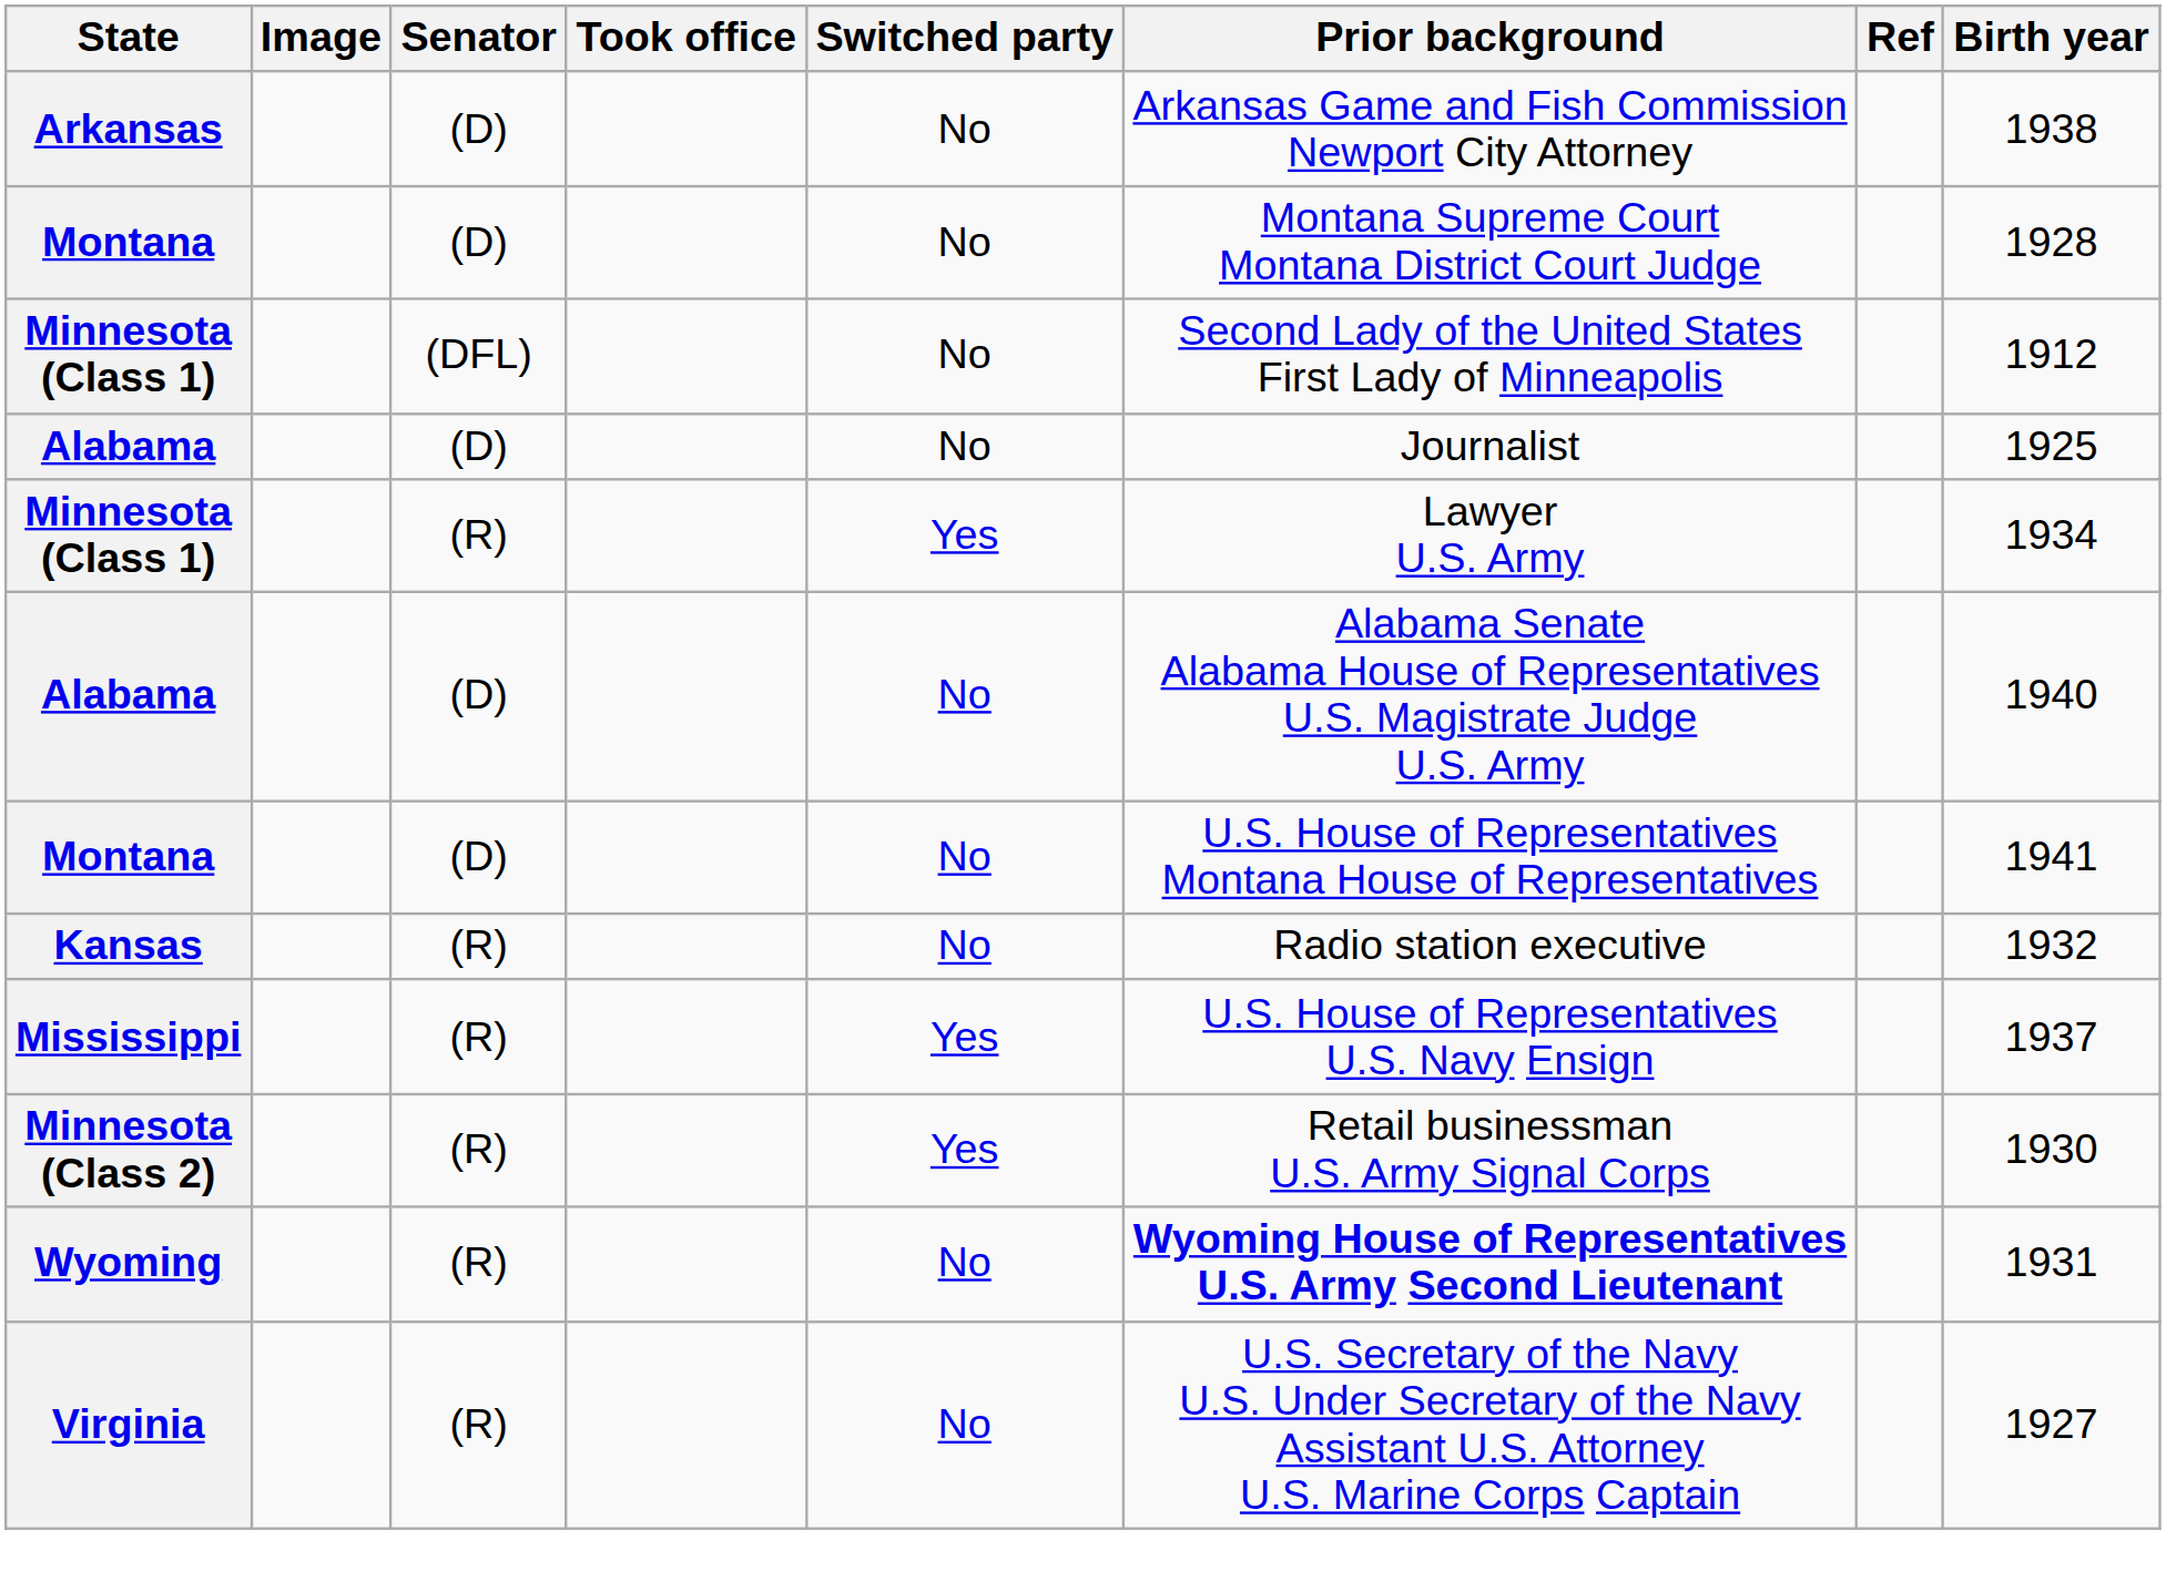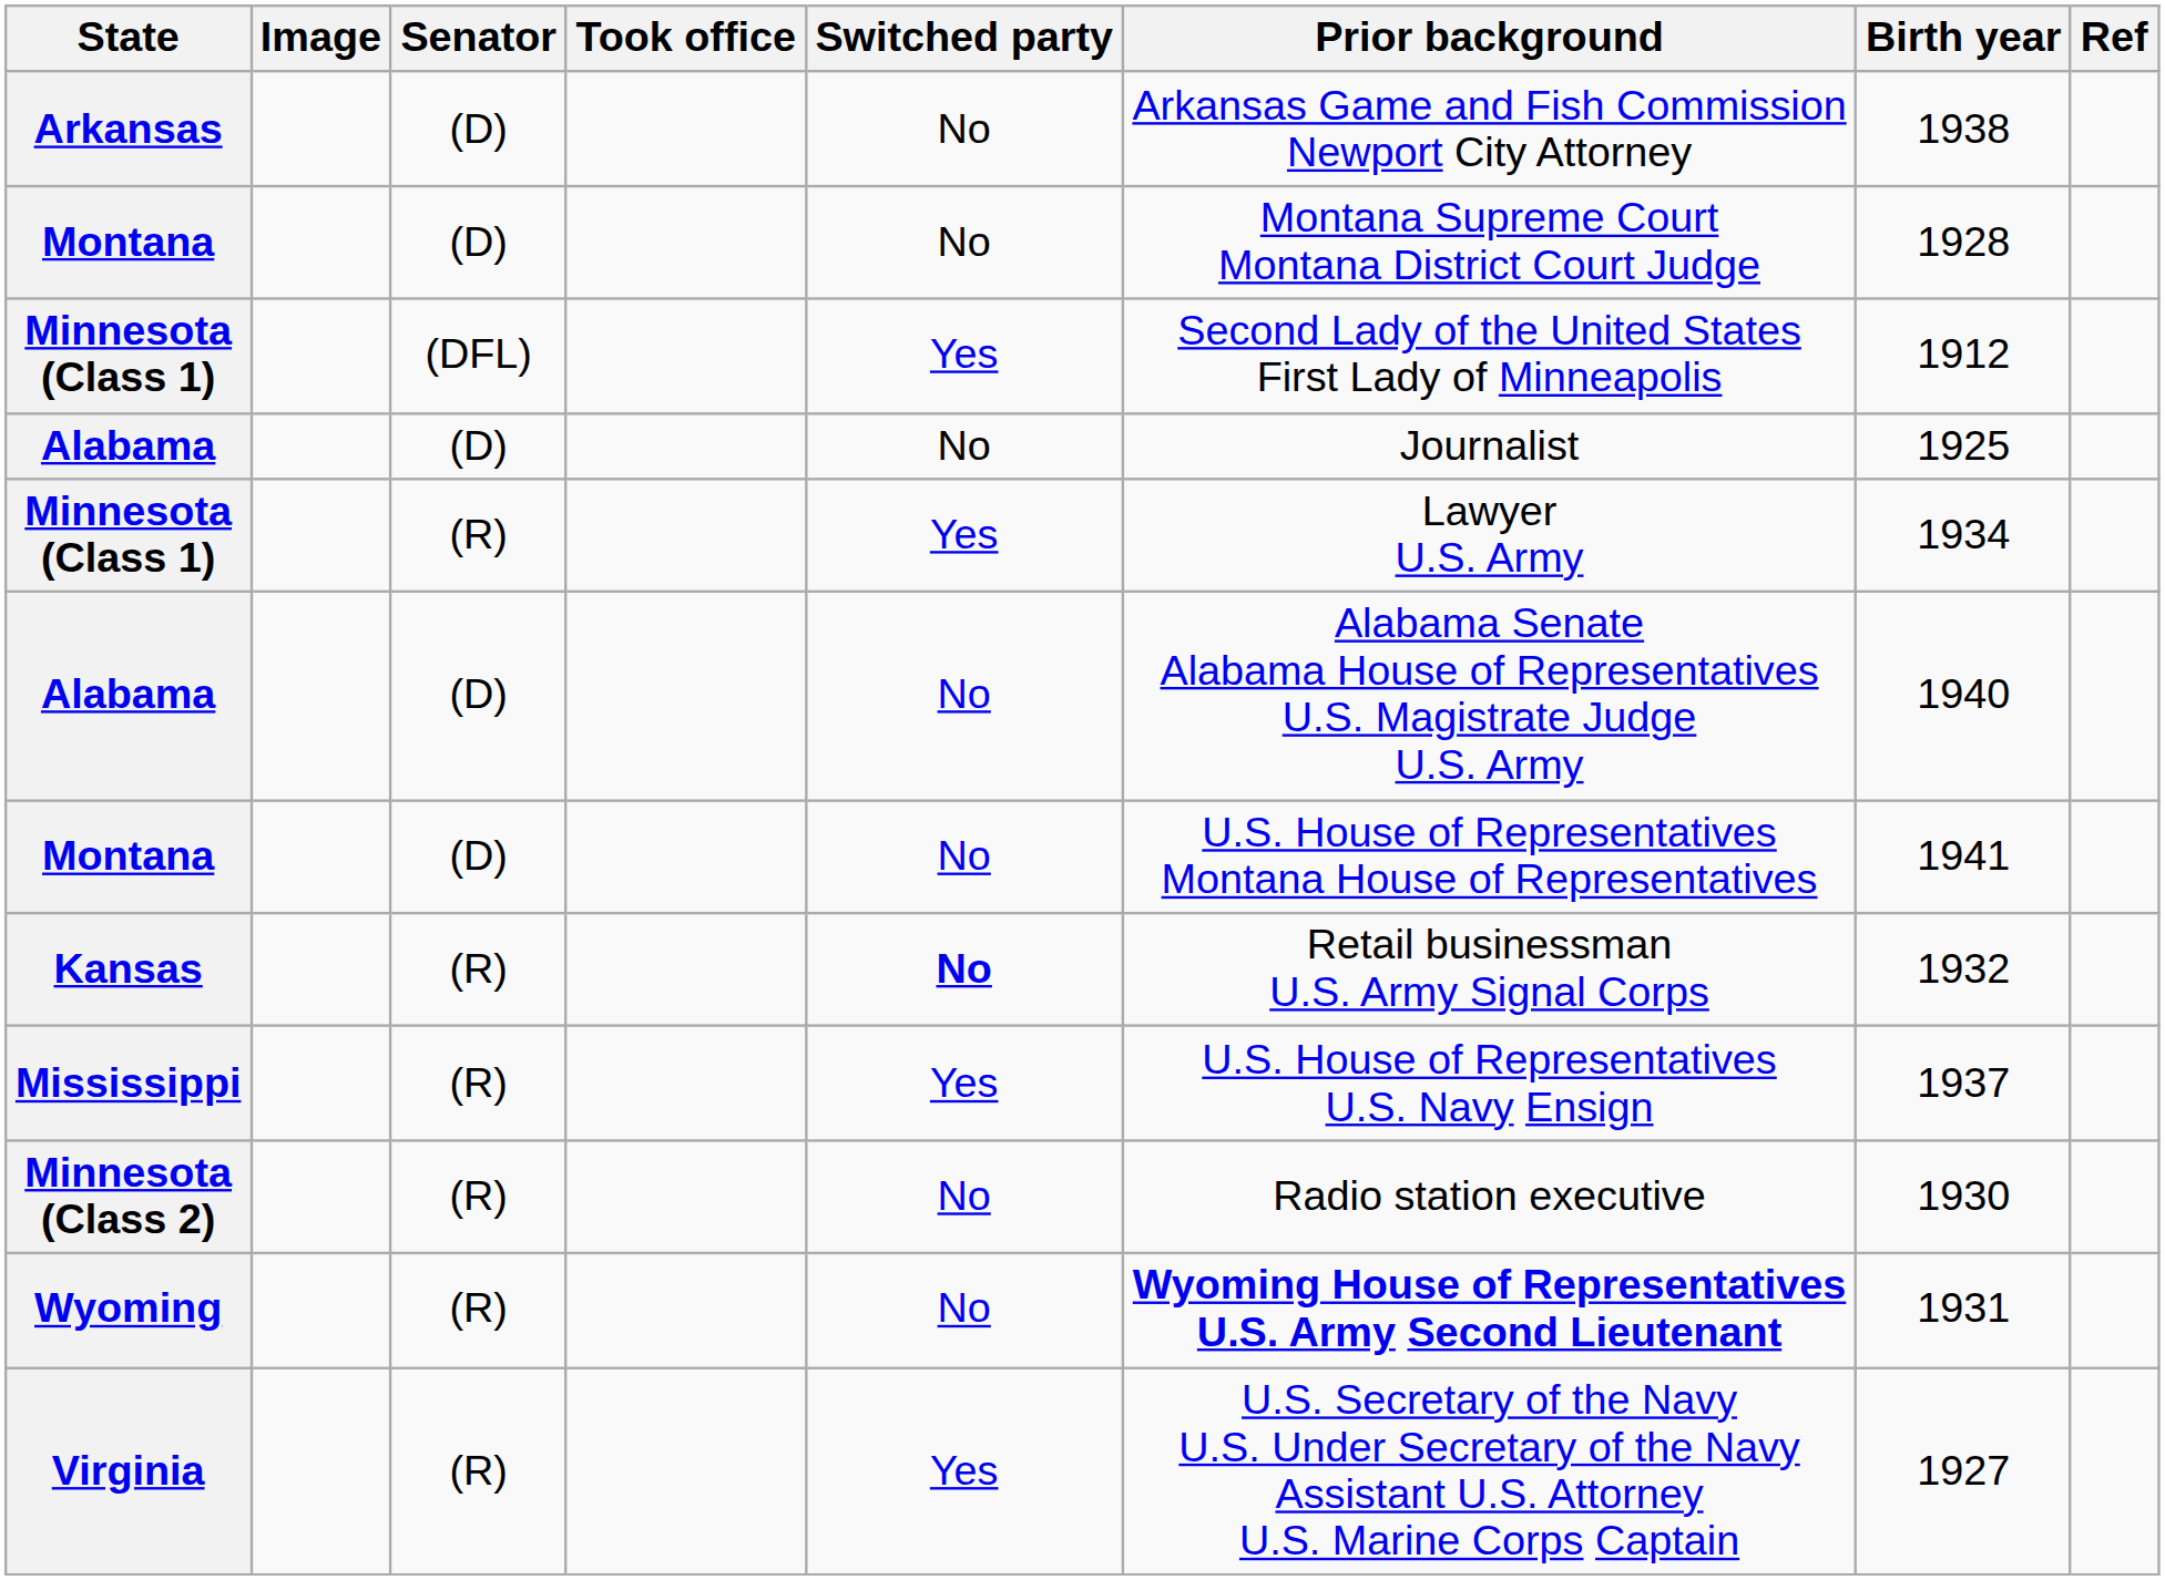columns swapped: Birth year <-> Ref
Minnesota (Class 1) / (DFL) | Switched party: No -> Yes
Kansas | Switched party: normal -> bold
Kansas | Prior background: Radio station executive -> Retail businessman U.S. Army Signal Corps
Minnesota (Class 2) | Switched party: Yes -> No
Minnesota (Class 2) | Prior background: Retail businessman U.S. Army Signal Corps -> Radio station executive
Virginia | Switched party: No -> Yes
